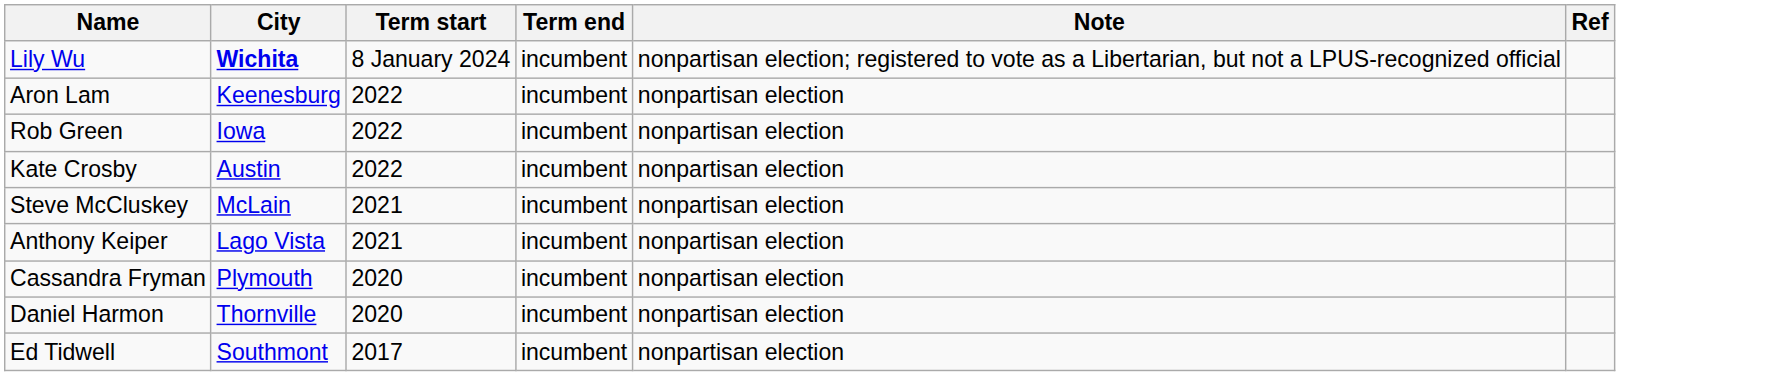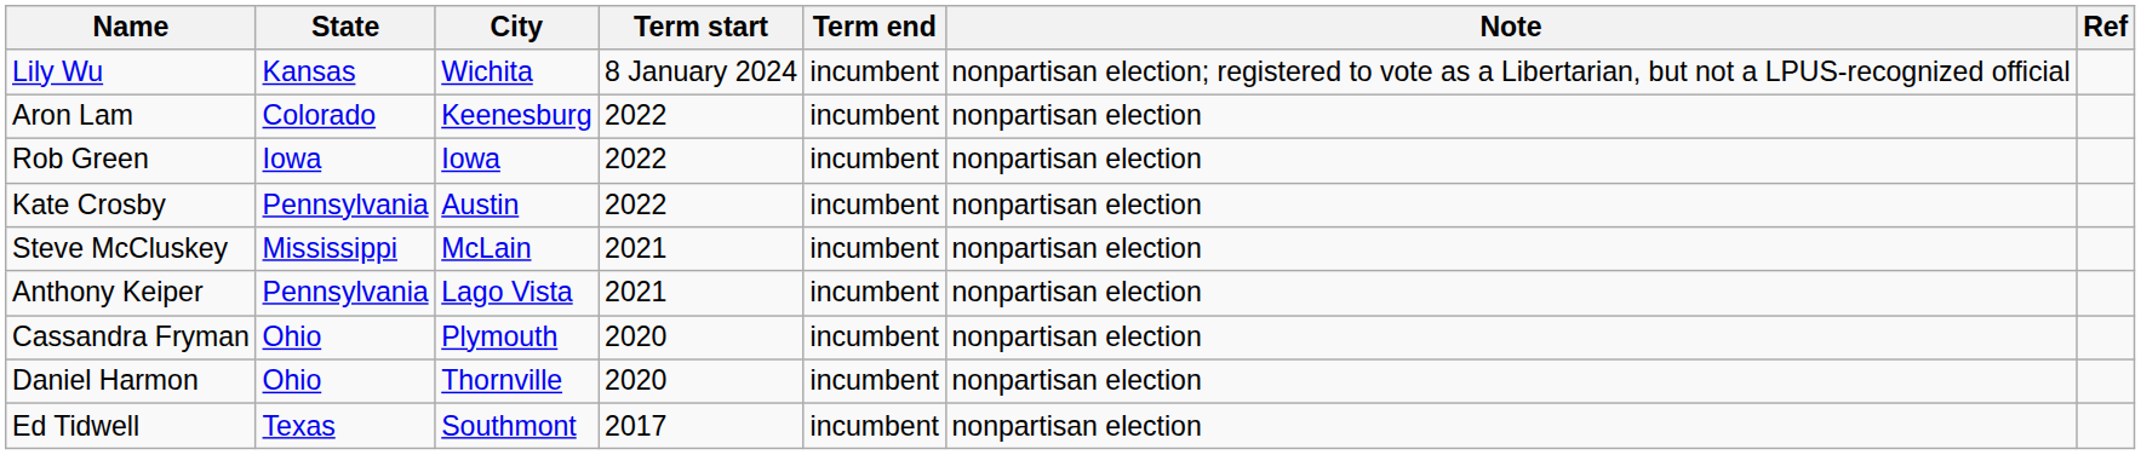+ column: State | Kansas | Colorado | Iowa | Pennsylvania | Mississippi | Pennsylvania | Ohio | Ohio | Texas
Lily Wu | City: bold -> normal
